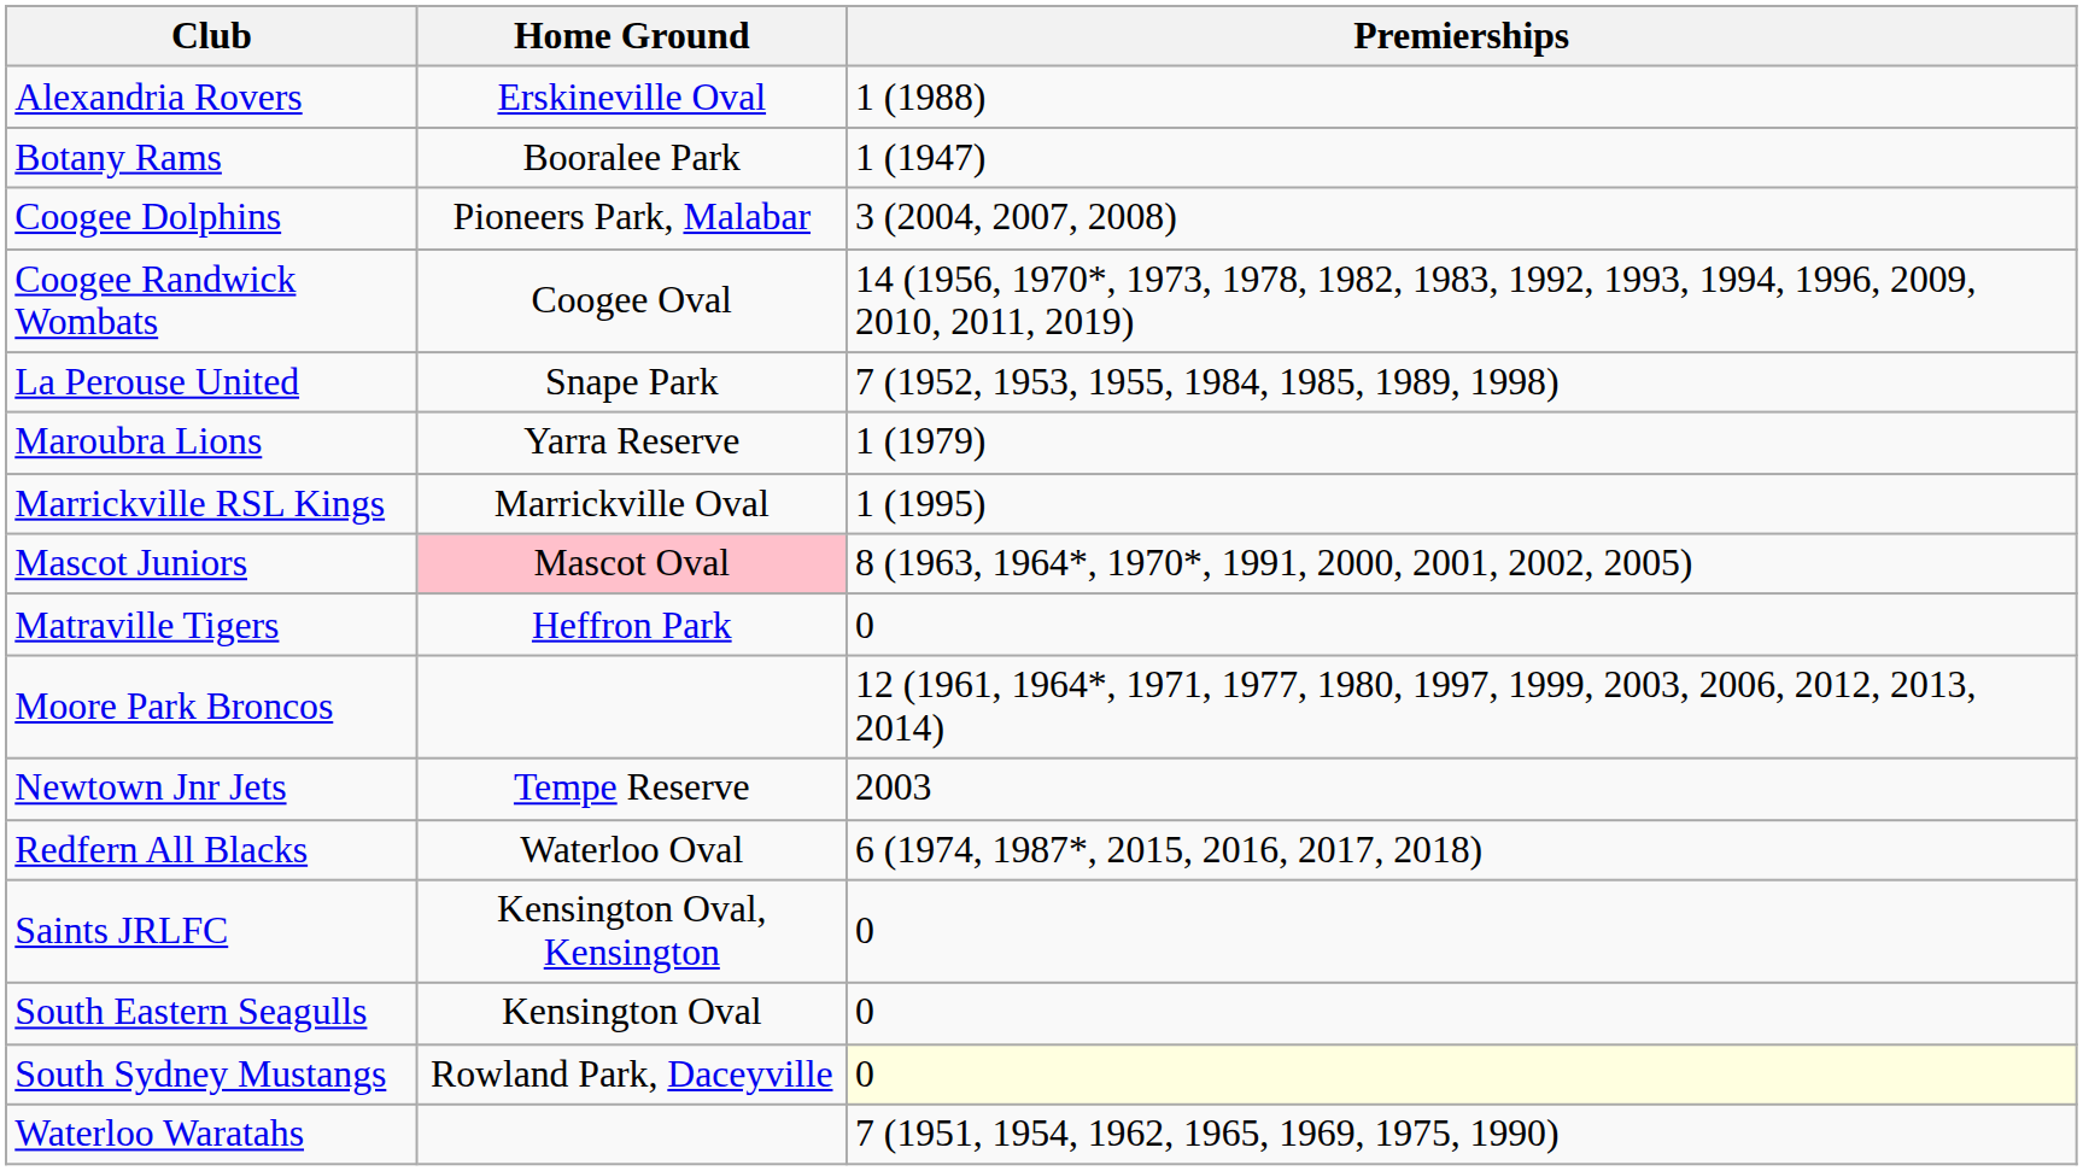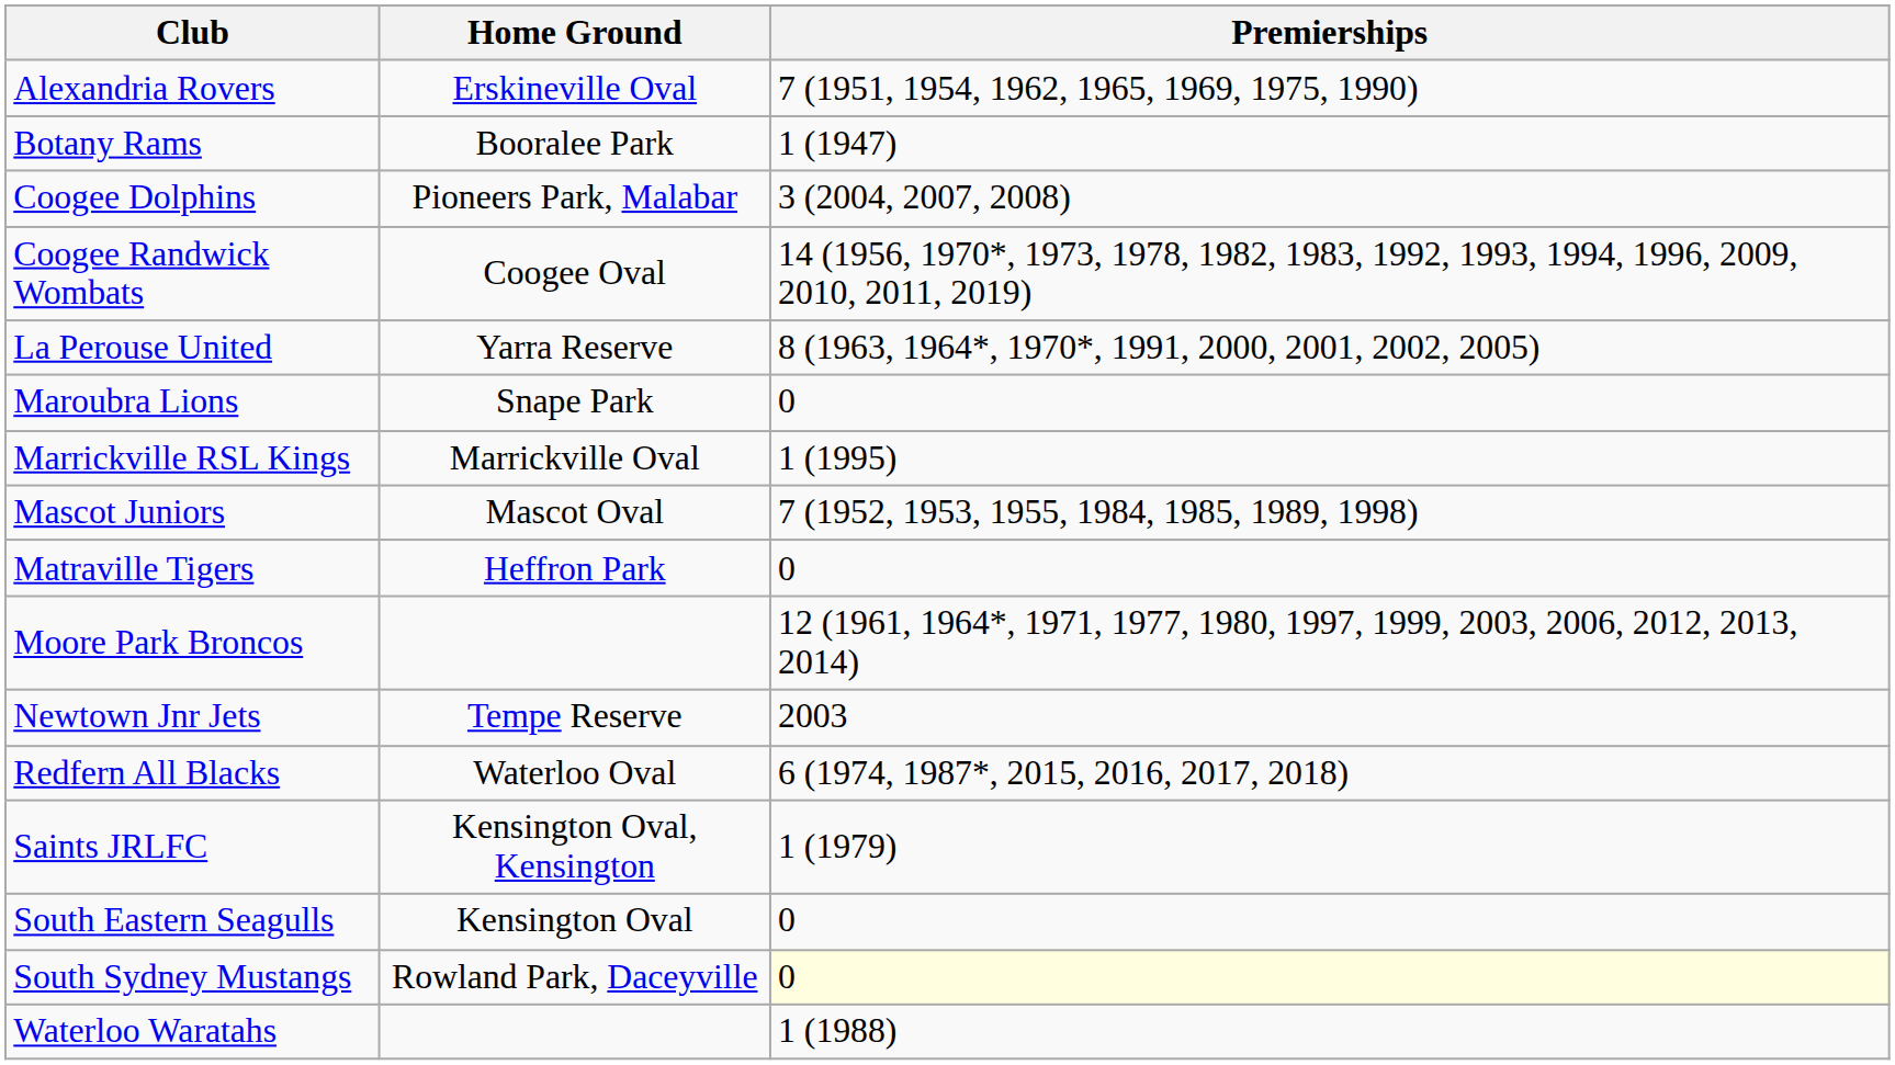Alexandria Rovers | Premierships: 1 (1988) -> 7 (1951, 1954, 1962, 1965, 1969, 1975, 1990)
La Perouse United | Home Ground: Snape Park -> Yarra Reserve
La Perouse United | Premierships: 7 (1952, 1953, 1955, 1984, 1985, 1989, 1998) -> 8 (1963, 1964*, 1970*, 1991, 2000, 2001, 2002, 2005)
Maroubra Lions | Home Ground: Yarra Reserve -> Snape Park
Maroubra Lions | Premierships: 1 (1979) -> 0
Mascot Juniors | Home Ground: pink background -> no background
Mascot Juniors | Premierships: 8 (1963, 1964*, 1970*, 1991, 2000, 2001, 2002, 2005) -> 7 (1952, 1953, 1955, 1984, 1985, 1989, 1998)
Saints JRLFC | Premierships: 0 -> 1 (1979)
Waterloo Waratahs | Premierships: 7 (1951, 1954, 1962, 1965, 1969, 1975, 1990) -> 1 (1988)
